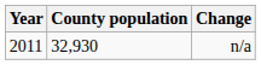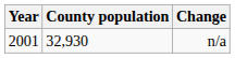n/a | Year: 2011 -> 2001
